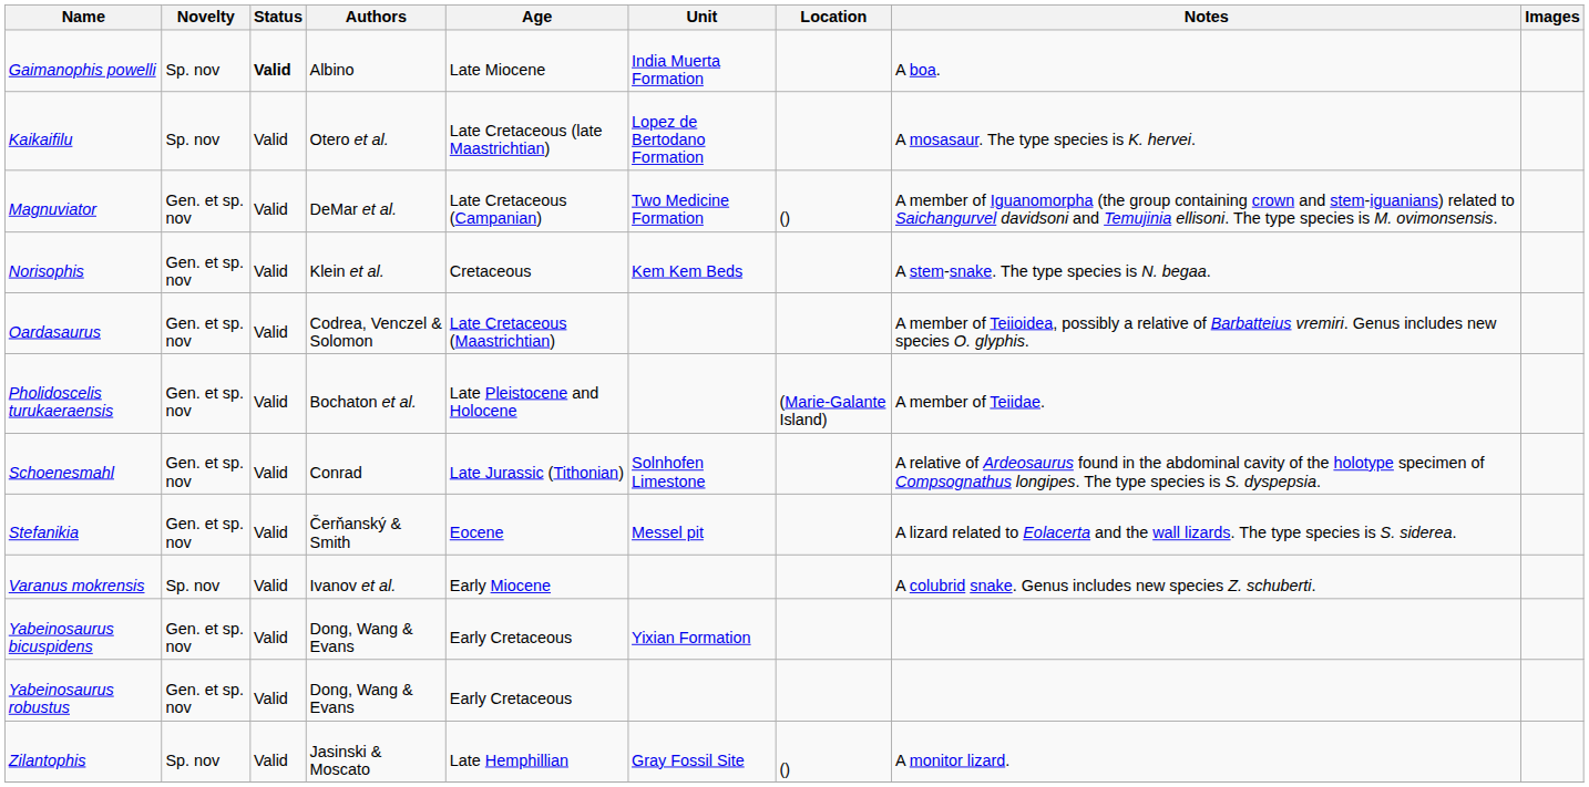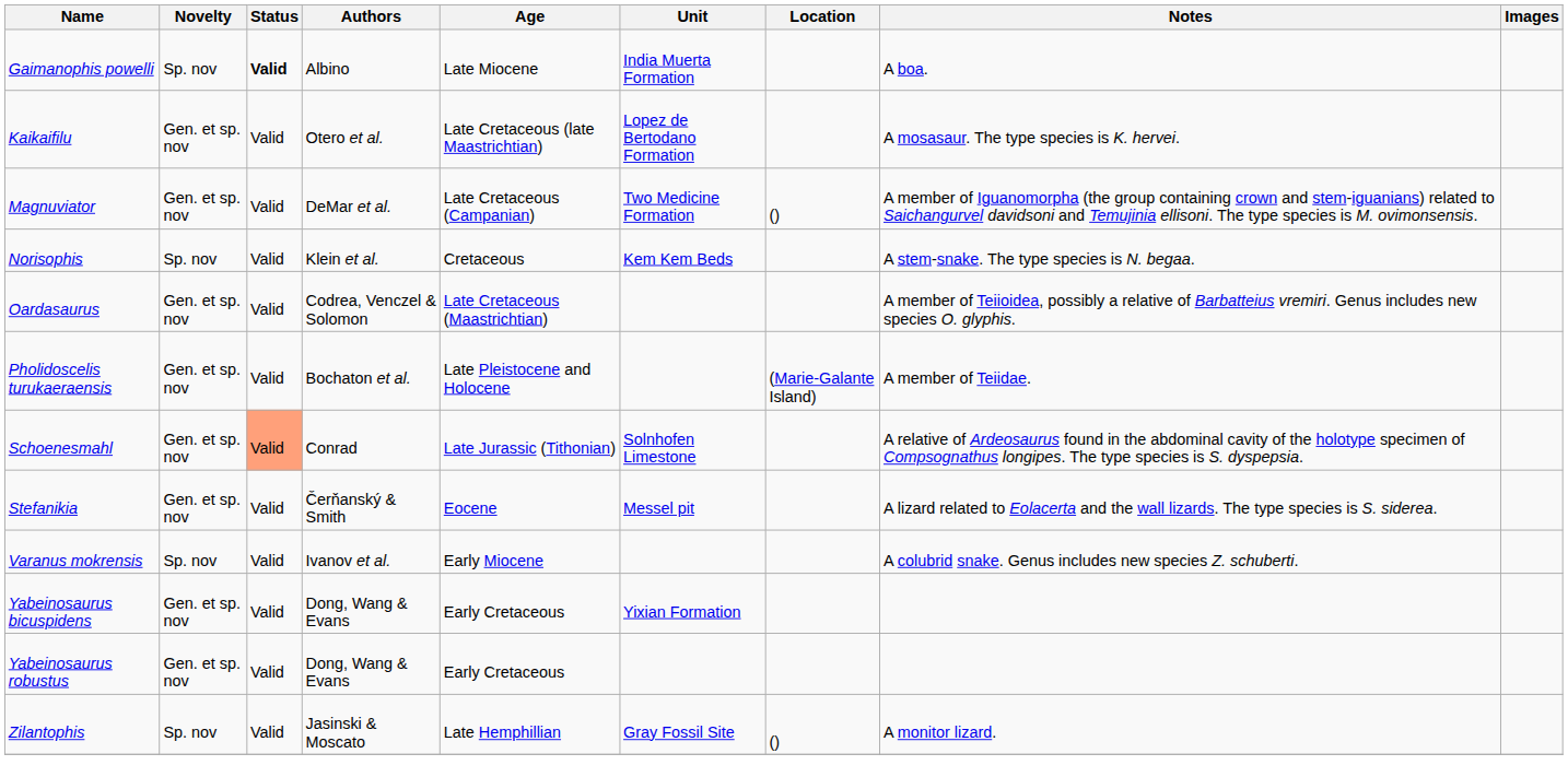Kaikaifilu | Novelty: Sp. nov -> Gen. et sp. nov
Norisophis | Novelty: Gen. et sp. nov -> Sp. nov
Schoenesmahl | Status: no background -> lightsalmon background
